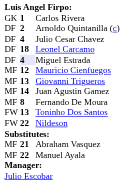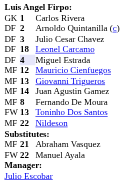Julio Cesar Chavez | column 2: 4 -> 3
Nildeson | column 1: FW -> MF
Manuel Ayala | column 1: MF -> FW
